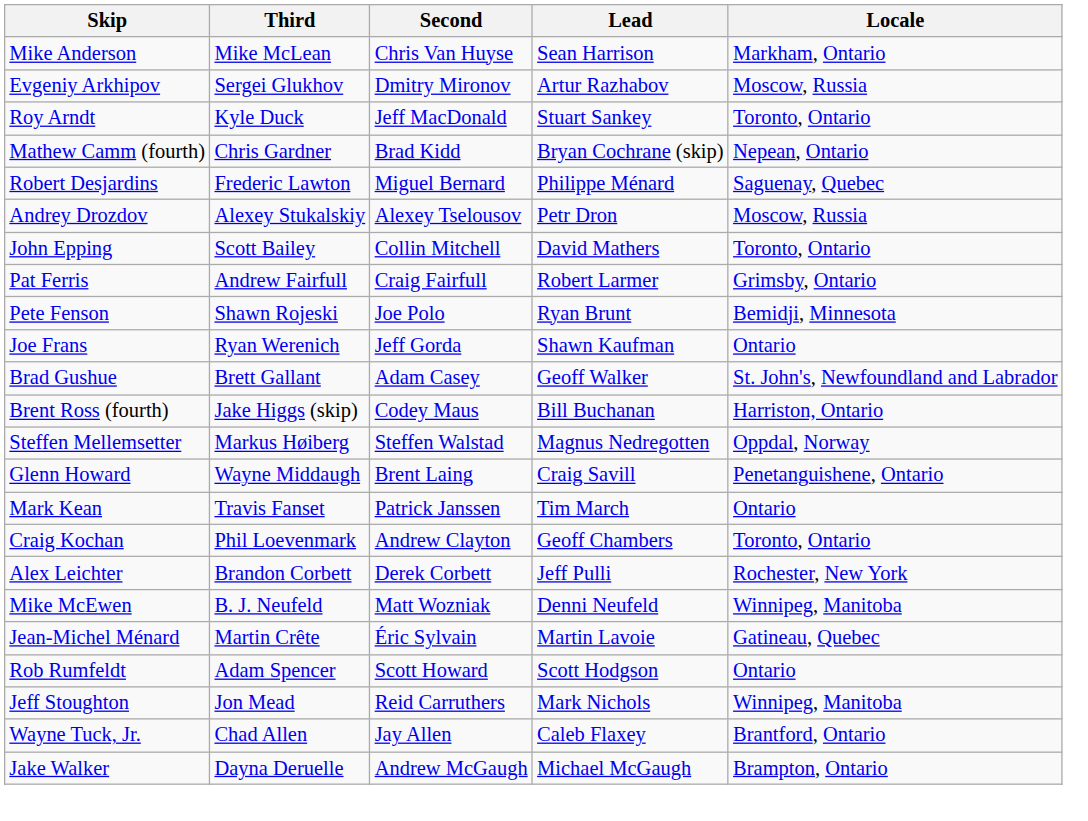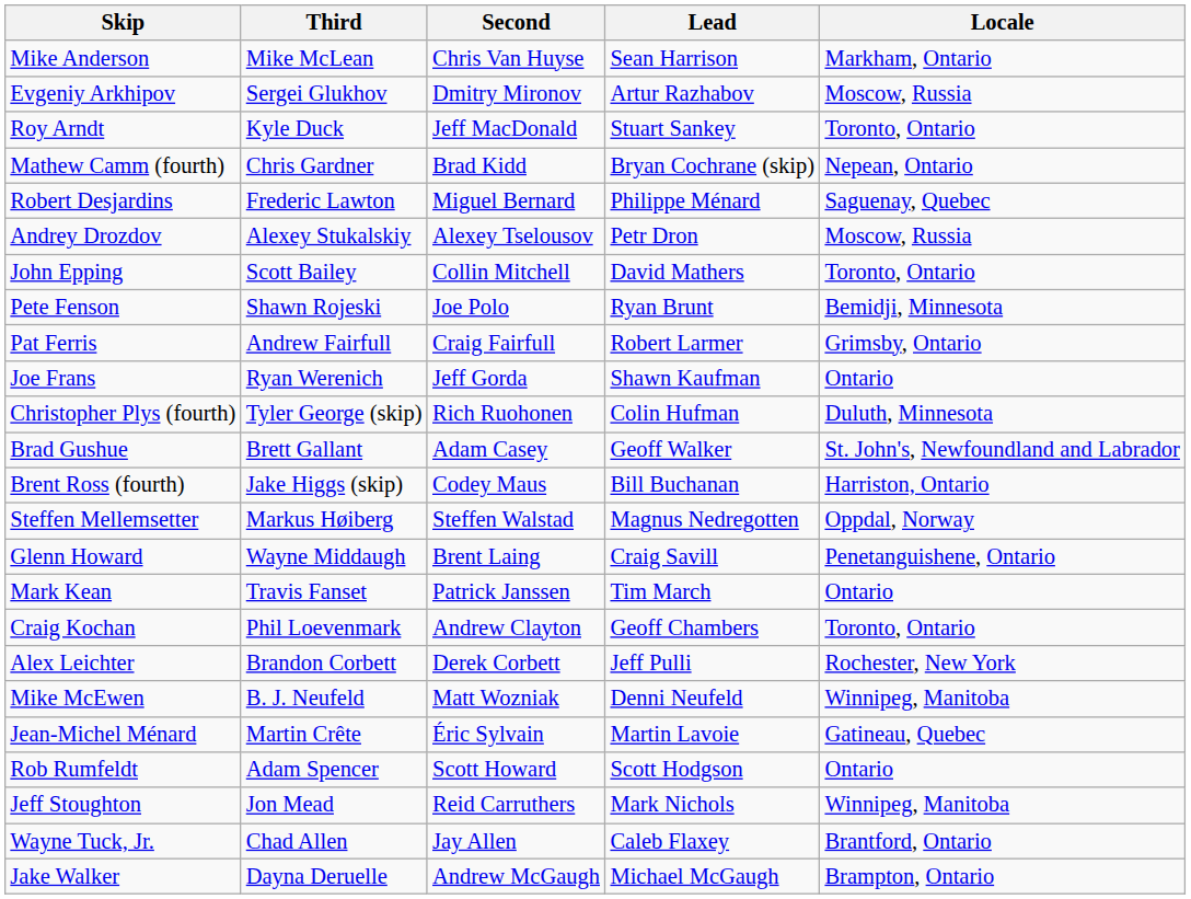rows swapped: Pete Fenson <-> Pat Ferris
+ row: Christopher Plys (fourth) | Tyler George (skip) | Rich Ruohonen | Colin Hufman | Duluth, Minnesota
